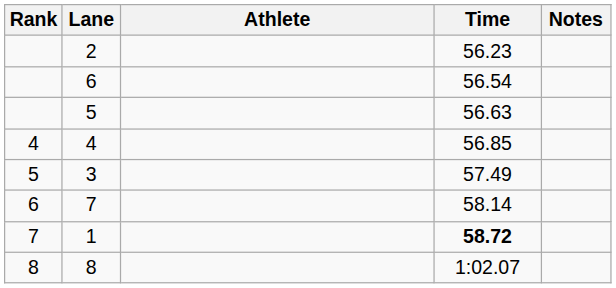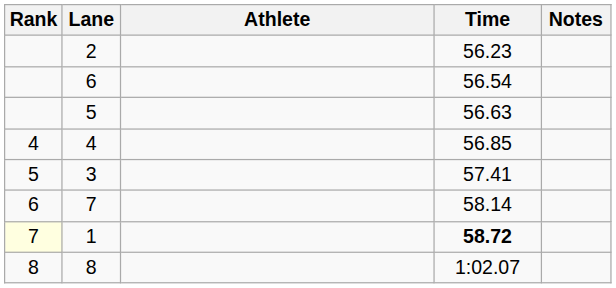3 | Time: 57.49 -> 57.41
1 | Rank: no background -> lightyellow background
